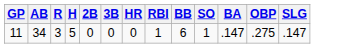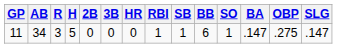+ column: SB | 1
